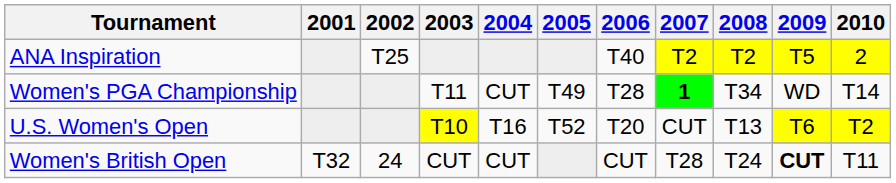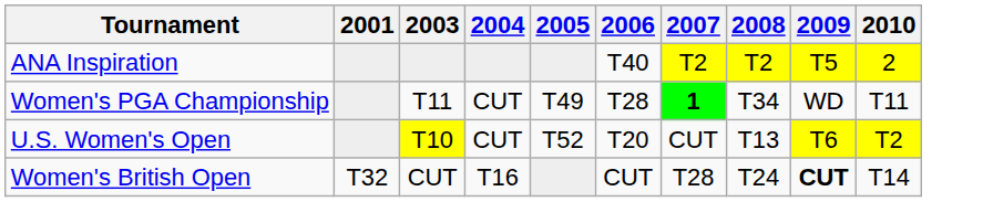- column: 2002 | T25 | 24
Women's PGA Championship | 2010: T14 -> T11
U.S. Women's Open | 2004: T16 -> CUT
Women's British Open | 2004: CUT -> T16
Women's British Open | 2010: T11 -> T14
